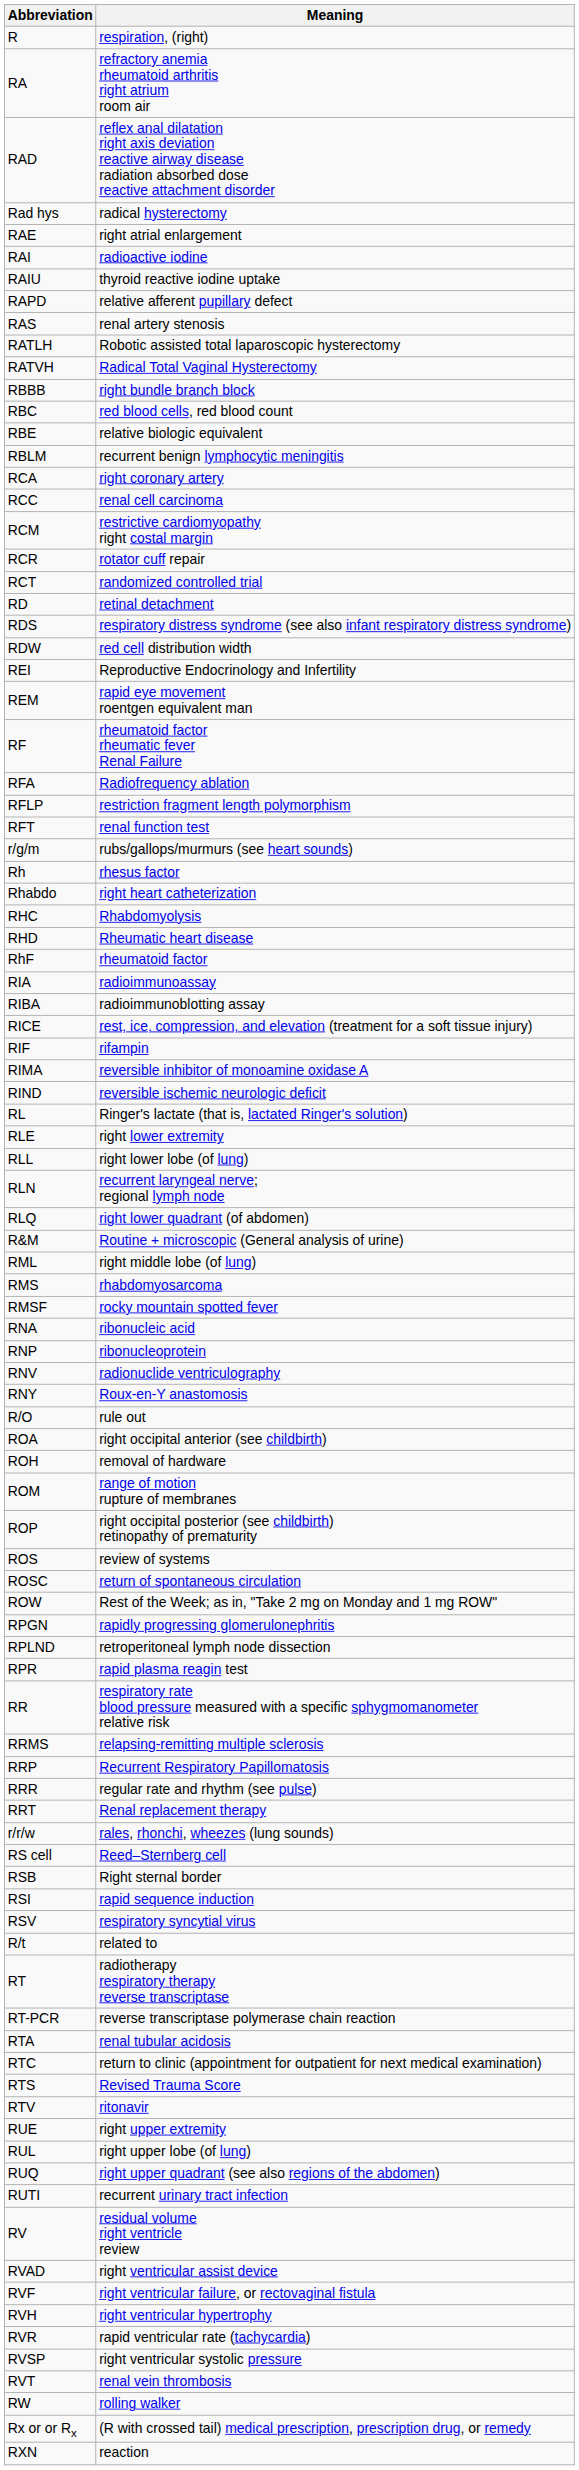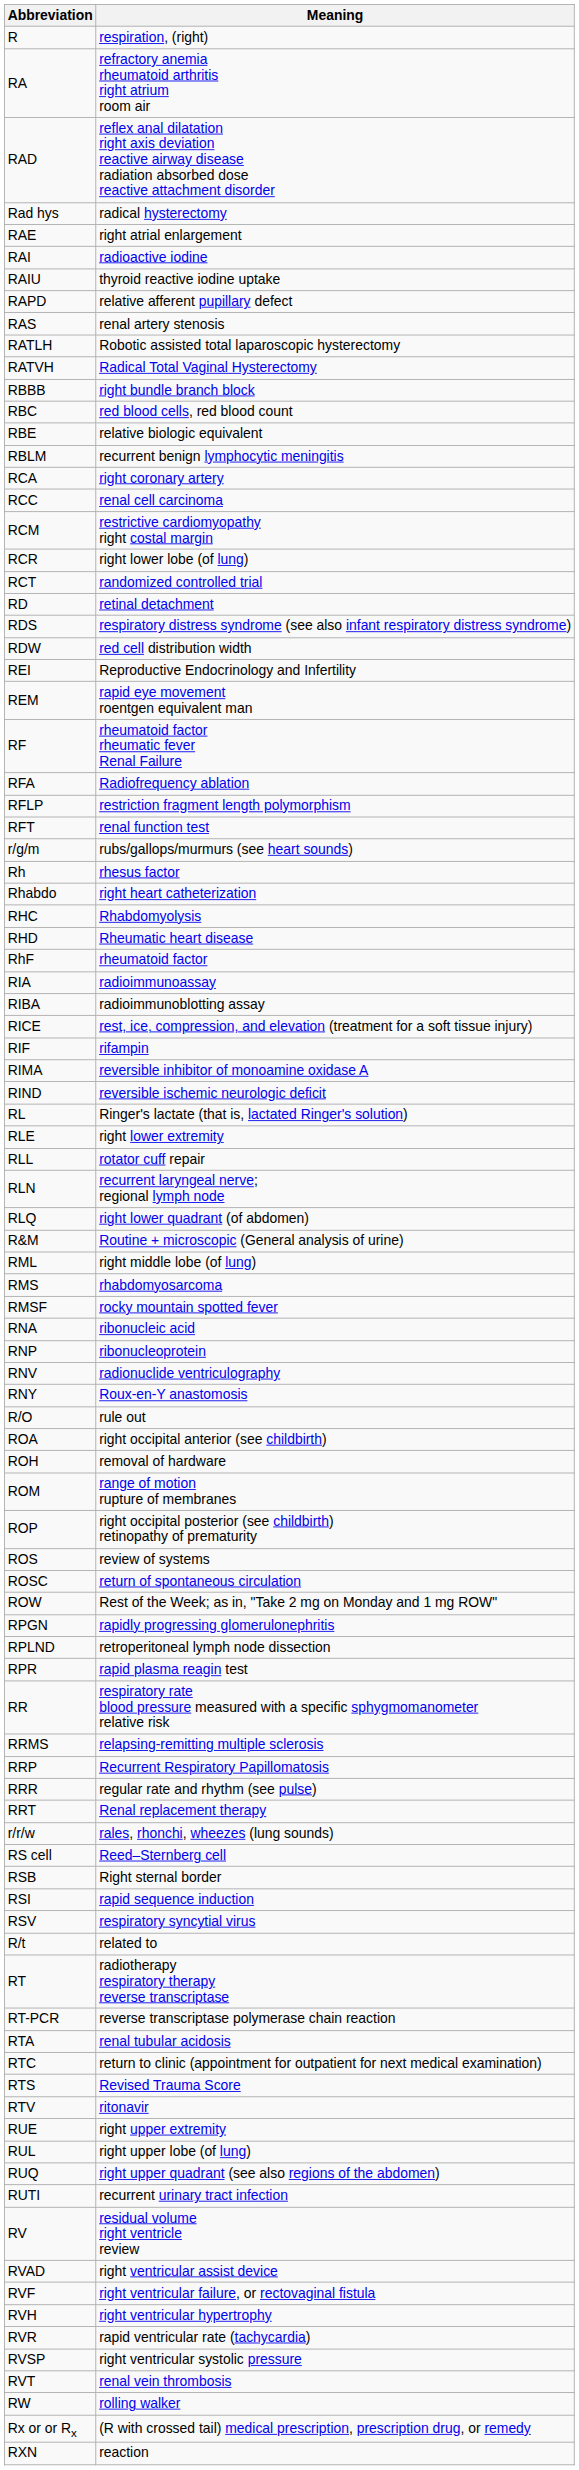RCR | Meaning: rotator cuff repair -> right lower lobe (of lung)
RLL | Meaning: right lower lobe (of lung) -> rotator cuff repair
